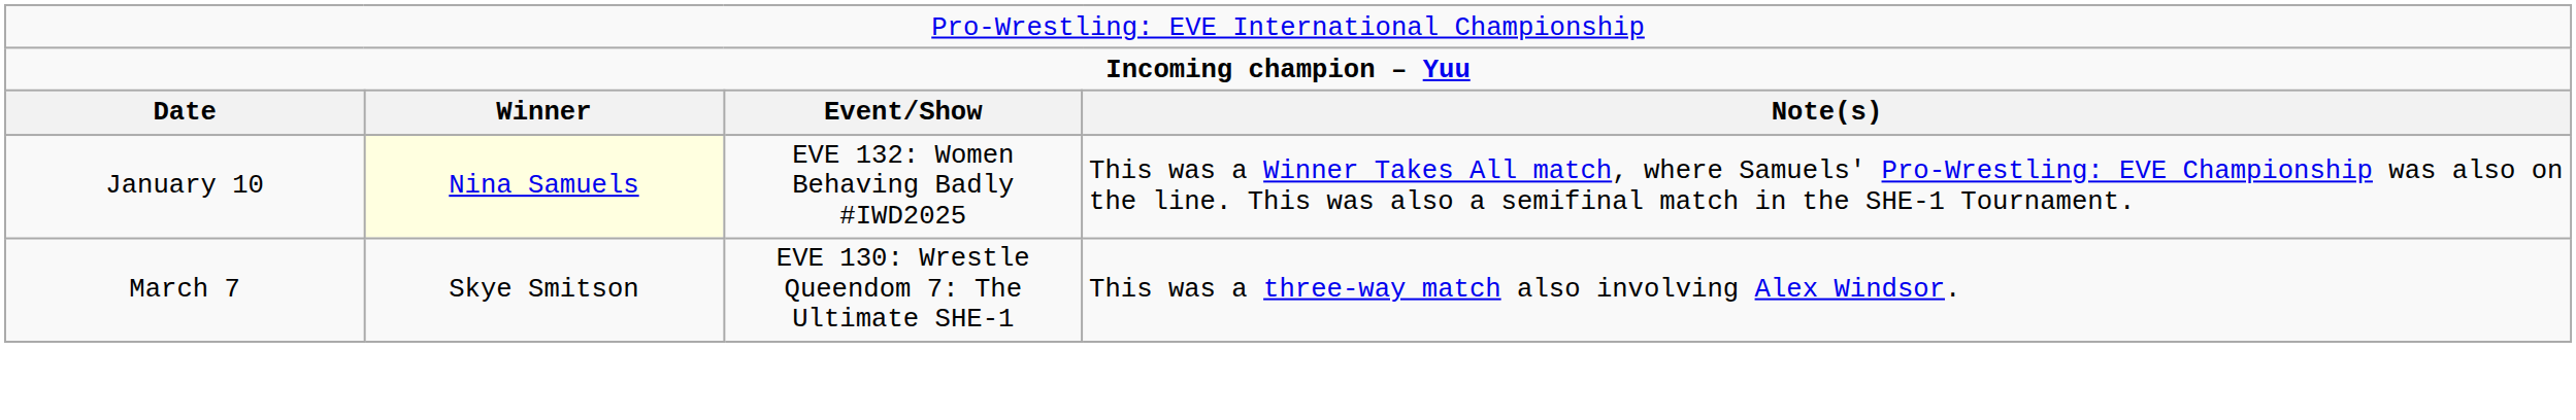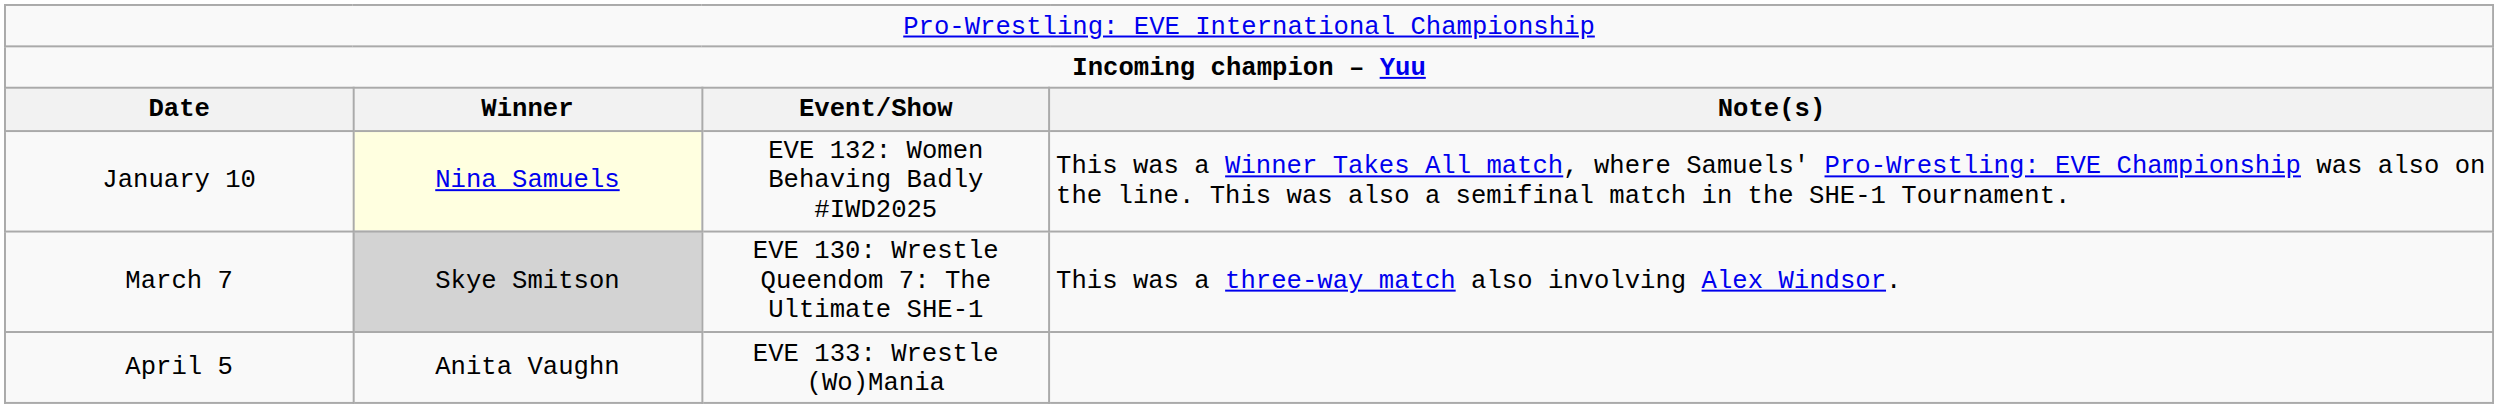March 7 | column 2: no background -> lightgrey background
+ row: April 5 | Anita Vaughn | EVE 133: Wrestle (Wo)Mania
